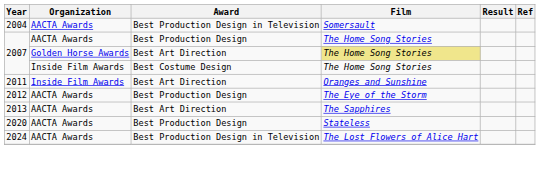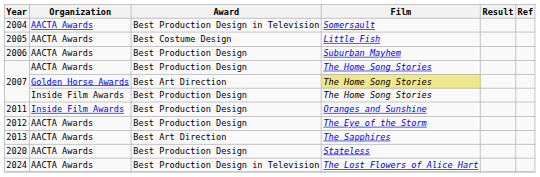+ row: 2005 | AACTA Awards | Best Costume Design | Little Fish
+ row: 2006 | AACTA Awards | Best Production Design | Suburban Mayhem
2007 / Inside Film Awards | Award: Best Costume Design -> Best Production Design
2011 | Award: Best Art Direction -> Best Production Design
